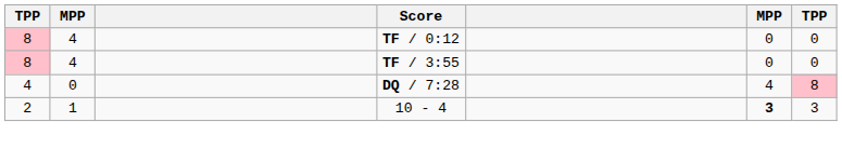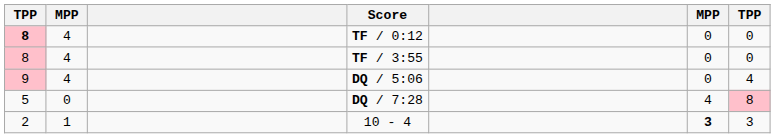TF / 0:12 | column 1: normal -> bold
+ row: 9 | 4 | DQ / 5:06 | 0 | 4
DQ / 7:28 | column 1: 4 -> 5
